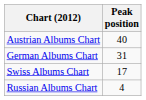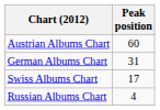Austrian Albums Chart | Peak position: 40 -> 60
